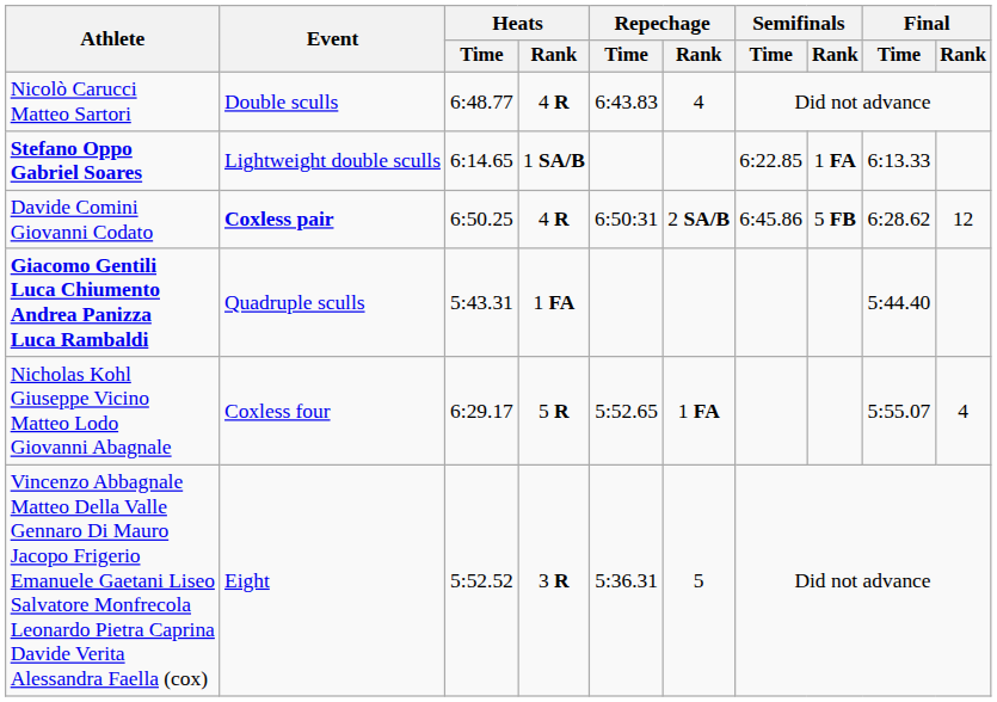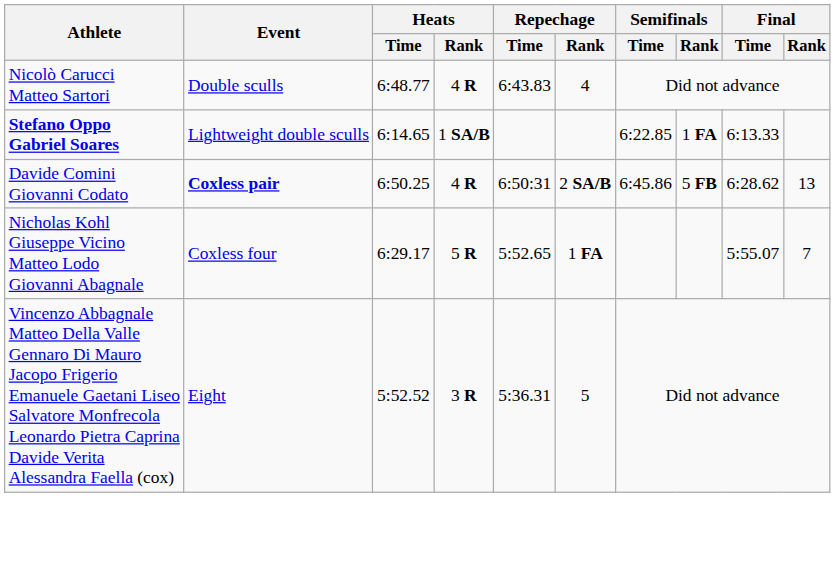Davide Comini Giovanni Codato | Final / Rank: 12 -> 13
- row: Giacomo Gentili Luca Chiumento Andrea Panizza Luca Rambaldi | Quadruple sculls | 5:43.31 | 1 FA | 5:44.40
Nicholas Kohl Giuseppe Vicino Matteo Lodo Giovanni Abagnale | Final / Rank: 4 -> 7
